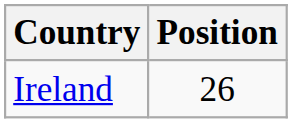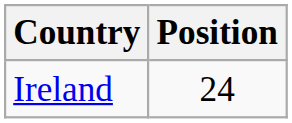Ireland | Position: 26 -> 24
